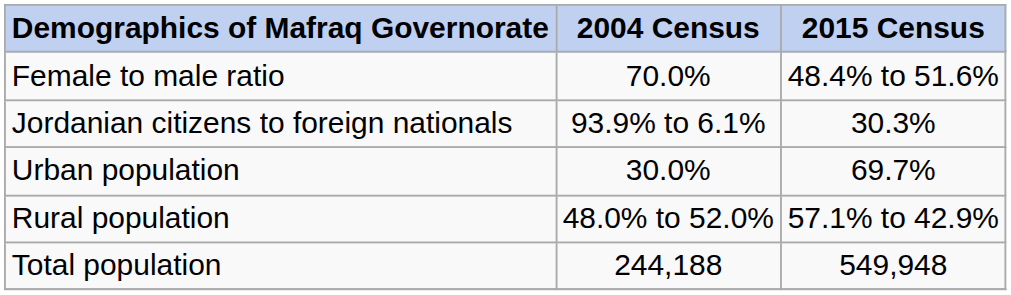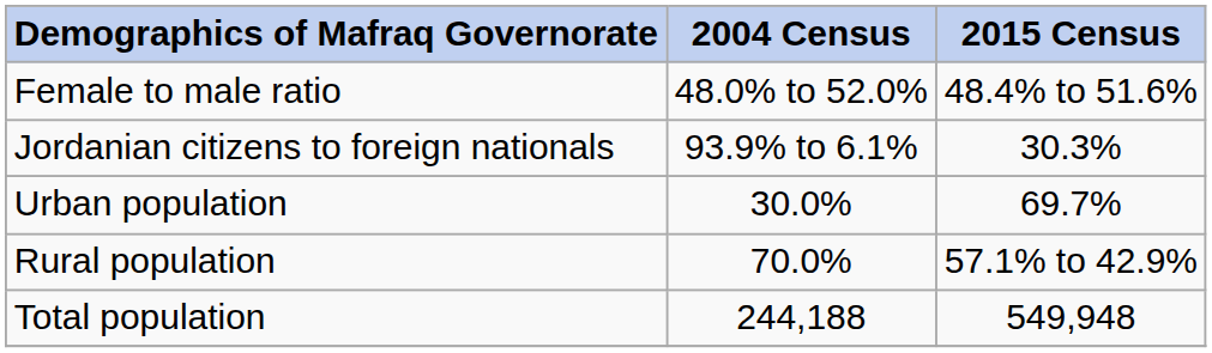Female to male ratio | 2004 Census: 70.0% -> 48.0% to 52.0%
Rural population | 2004 Census: 48.0% to 52.0% -> 70.0%
